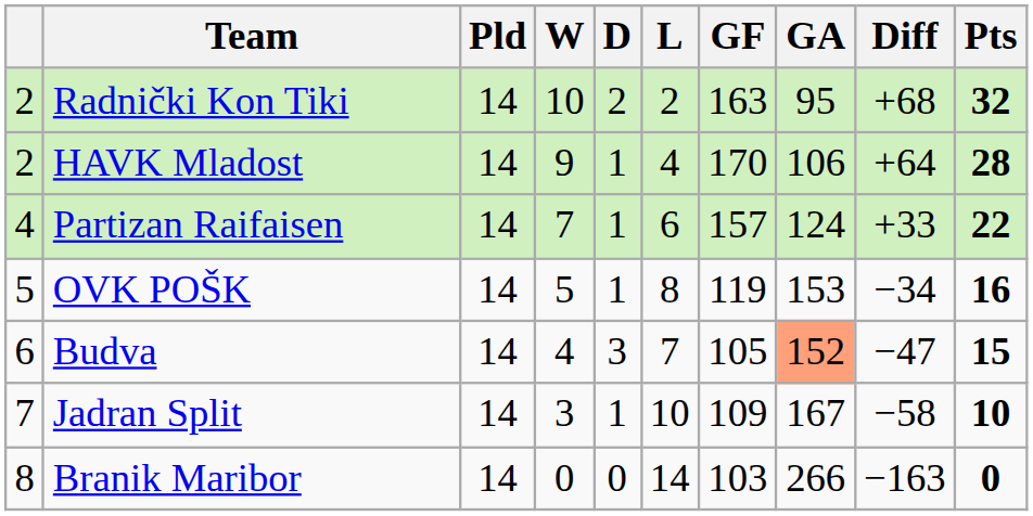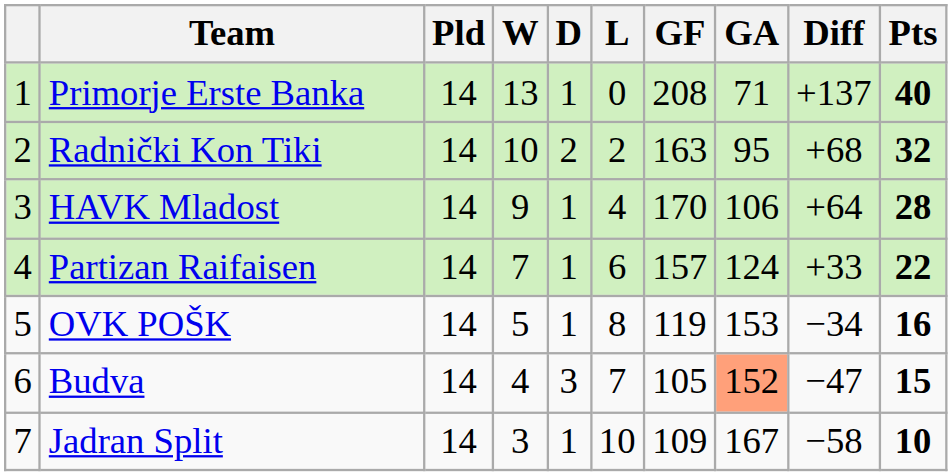+ row: 1 | Primorje Erste Banka | 14 | 13 | 1 | 0 | 208 | 71 | +137 | 40
HAVK Mladost | column 1: 2 -> 3
- row: 8 | Branik Maribor | 14 | 0 | 0 | 14 | 103 | 266 | −163 | 0
